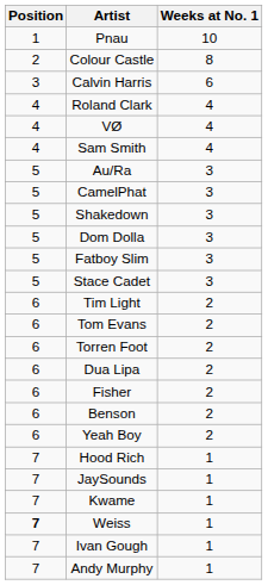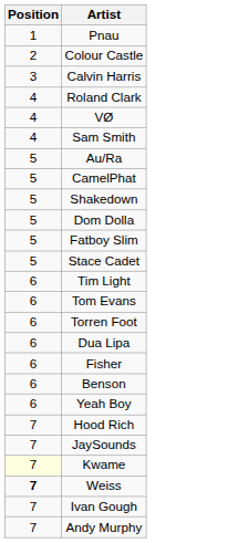- column: Weeks at No. 1 | 10 | 8 | 6 | 4 | 4 | 4 | 3 | 3 | 3 | 3 | 3 | 3 | 2 | 2 | 2 | 2 | 2 | 2 | 2 | 1 | 1 | 1 | 1 | 1 | 1
Kwame | Position: no background -> lightyellow background
